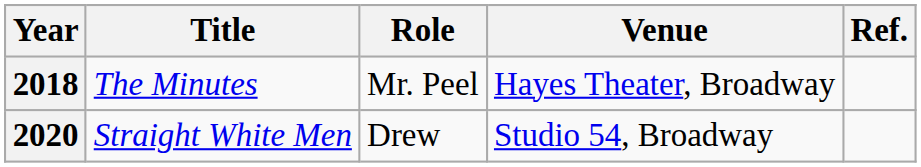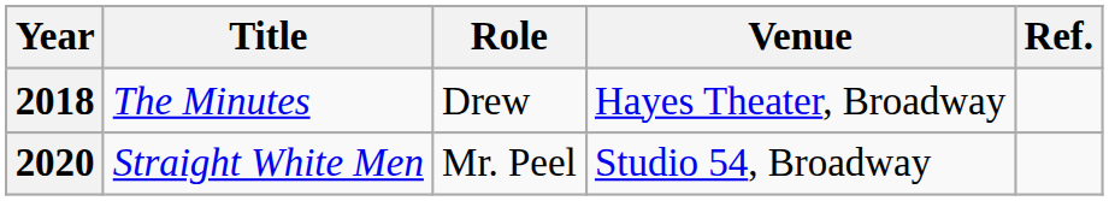2018 | Role: Mr. Peel -> Drew
2020 | Role: Drew -> Mr. Peel
